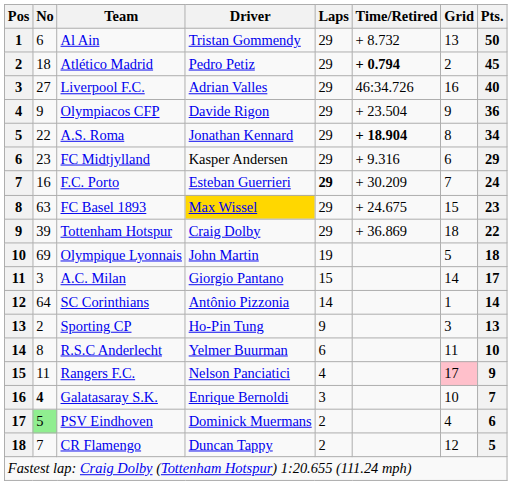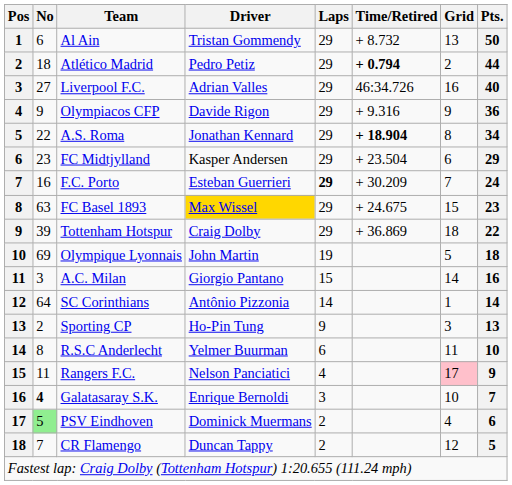Atlético Madrid | Pts.: 45 -> 44
Olympiacos CFP | Time/Retired: + 23.504 -> + 9.316
FC Midtjylland | Time/Retired: + 9.316 -> + 23.504
A.C. Milan | Pts.: 17 -> 16
